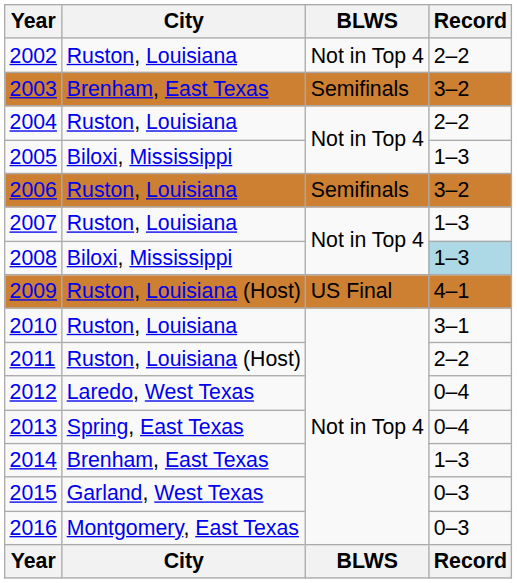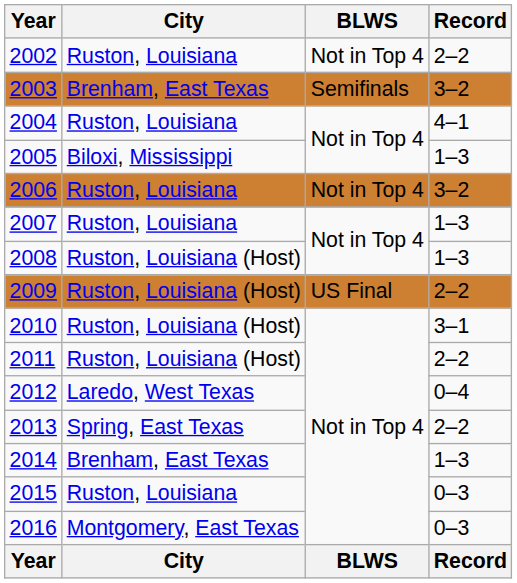2004 | Record: 2–2 -> 4–1
2006 | BLWS: Semifinals -> Not in Top 4
2008 | City: Biloxi, Mississippi -> Ruston, Louisiana (Host)
2008 | Record: lightblue background -> no background
2009 | Record: 4–1 -> 2–2
2010 | City: Ruston, Louisiana -> Ruston, Louisiana (Host)
2013 | Record: 0–4 -> 2–2
2015 | City: Garland, West Texas -> Ruston, Louisiana
